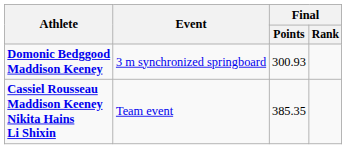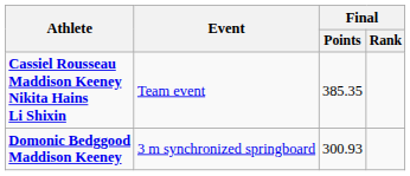rows swapped: Domonic Bedggood Maddison Keeney <-> Cassiel Rousseau Maddison Keeney Nikita Hains Li Shixin
